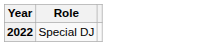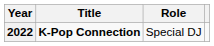+ column: Title | K-Pop Connection
